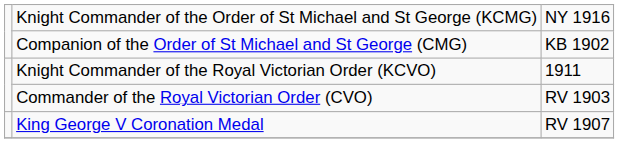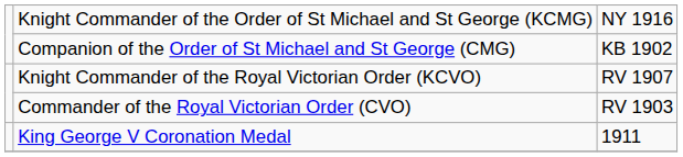Knight Commander of the Royal Victorian Order (KCVO) | column 3: 1911 -> RV 1907
King George V Coronation Medal | column 3: RV 1907 -> 1911
